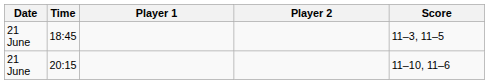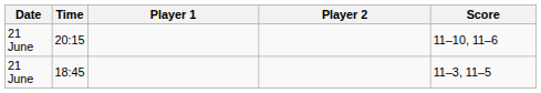rows swapped: 18:45 <-> 20:15
